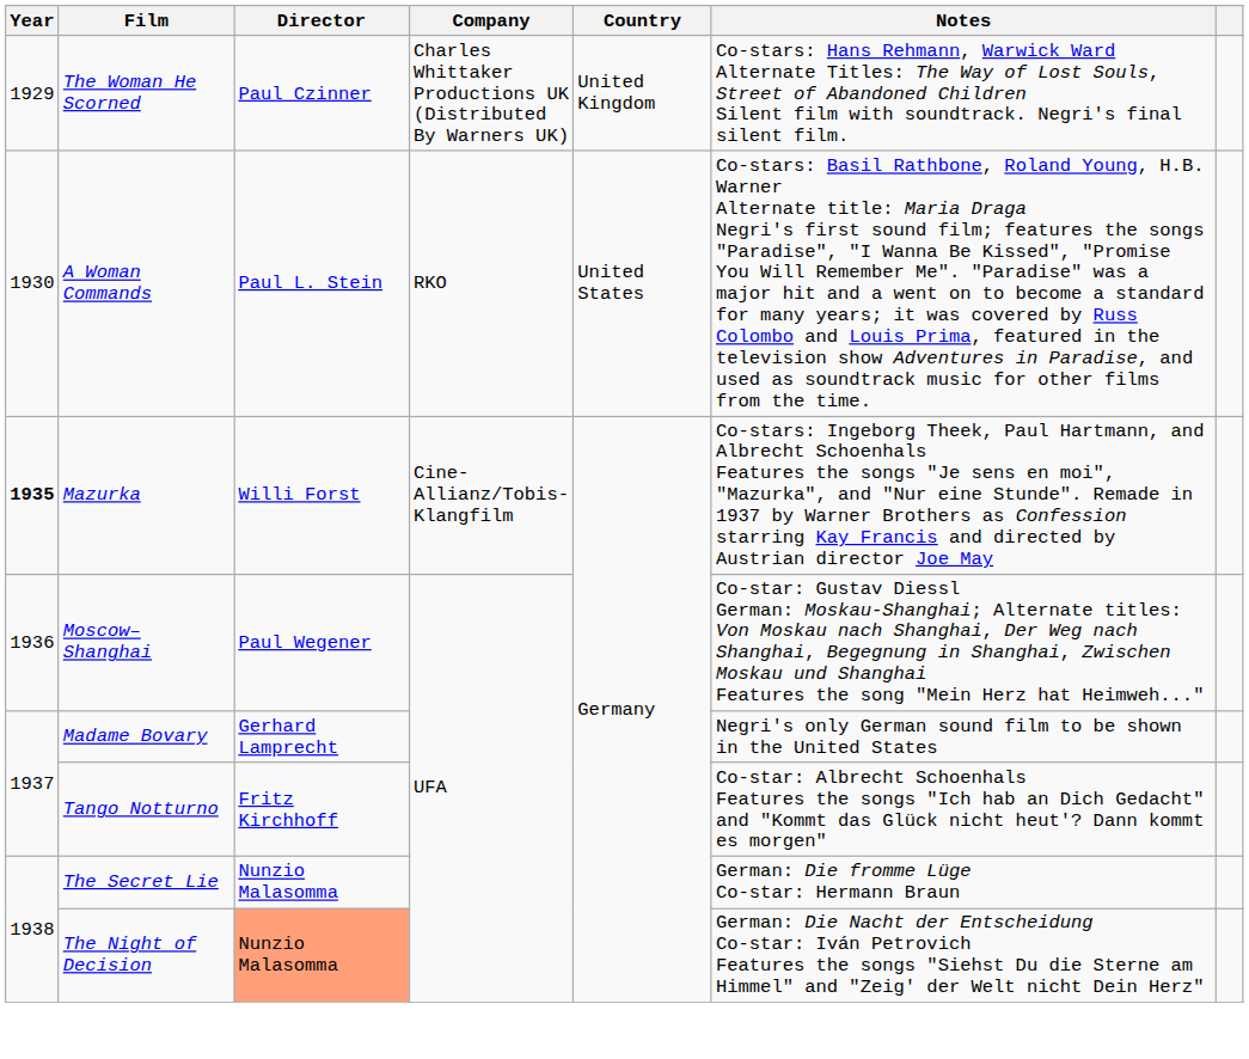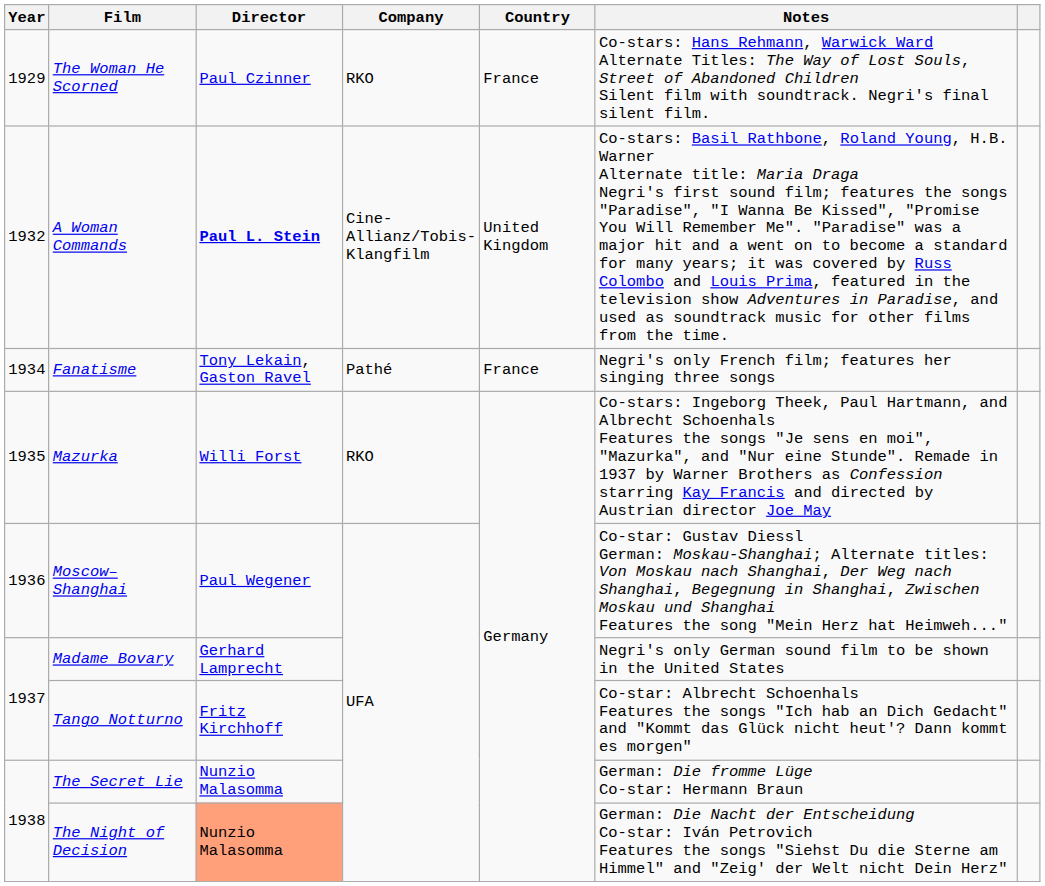The Woman He Scorned | Company: Charles Whittaker Productions UK (Distributed By Warners UK) -> RKO
The Woman He Scorned | Country: United Kingdom -> France
A Woman Commands | Year: 1930 -> 1932
A Woman Commands | Director: normal -> bold
A Woman Commands | Company: RKO -> Cine-Allianz/Tobis-Klangfilm
A Woman Commands | Country: United States -> United Kingdom
+ row: 1934 | Fanatisme | Tony Lekain, Gaston Ravel | Pathé | France | Negri's only French film; features her singing three songs
Mazurka | Year: bold -> normal
Mazurka | Company: Cine-Allianz/Tobis-Klangfilm -> RKO
